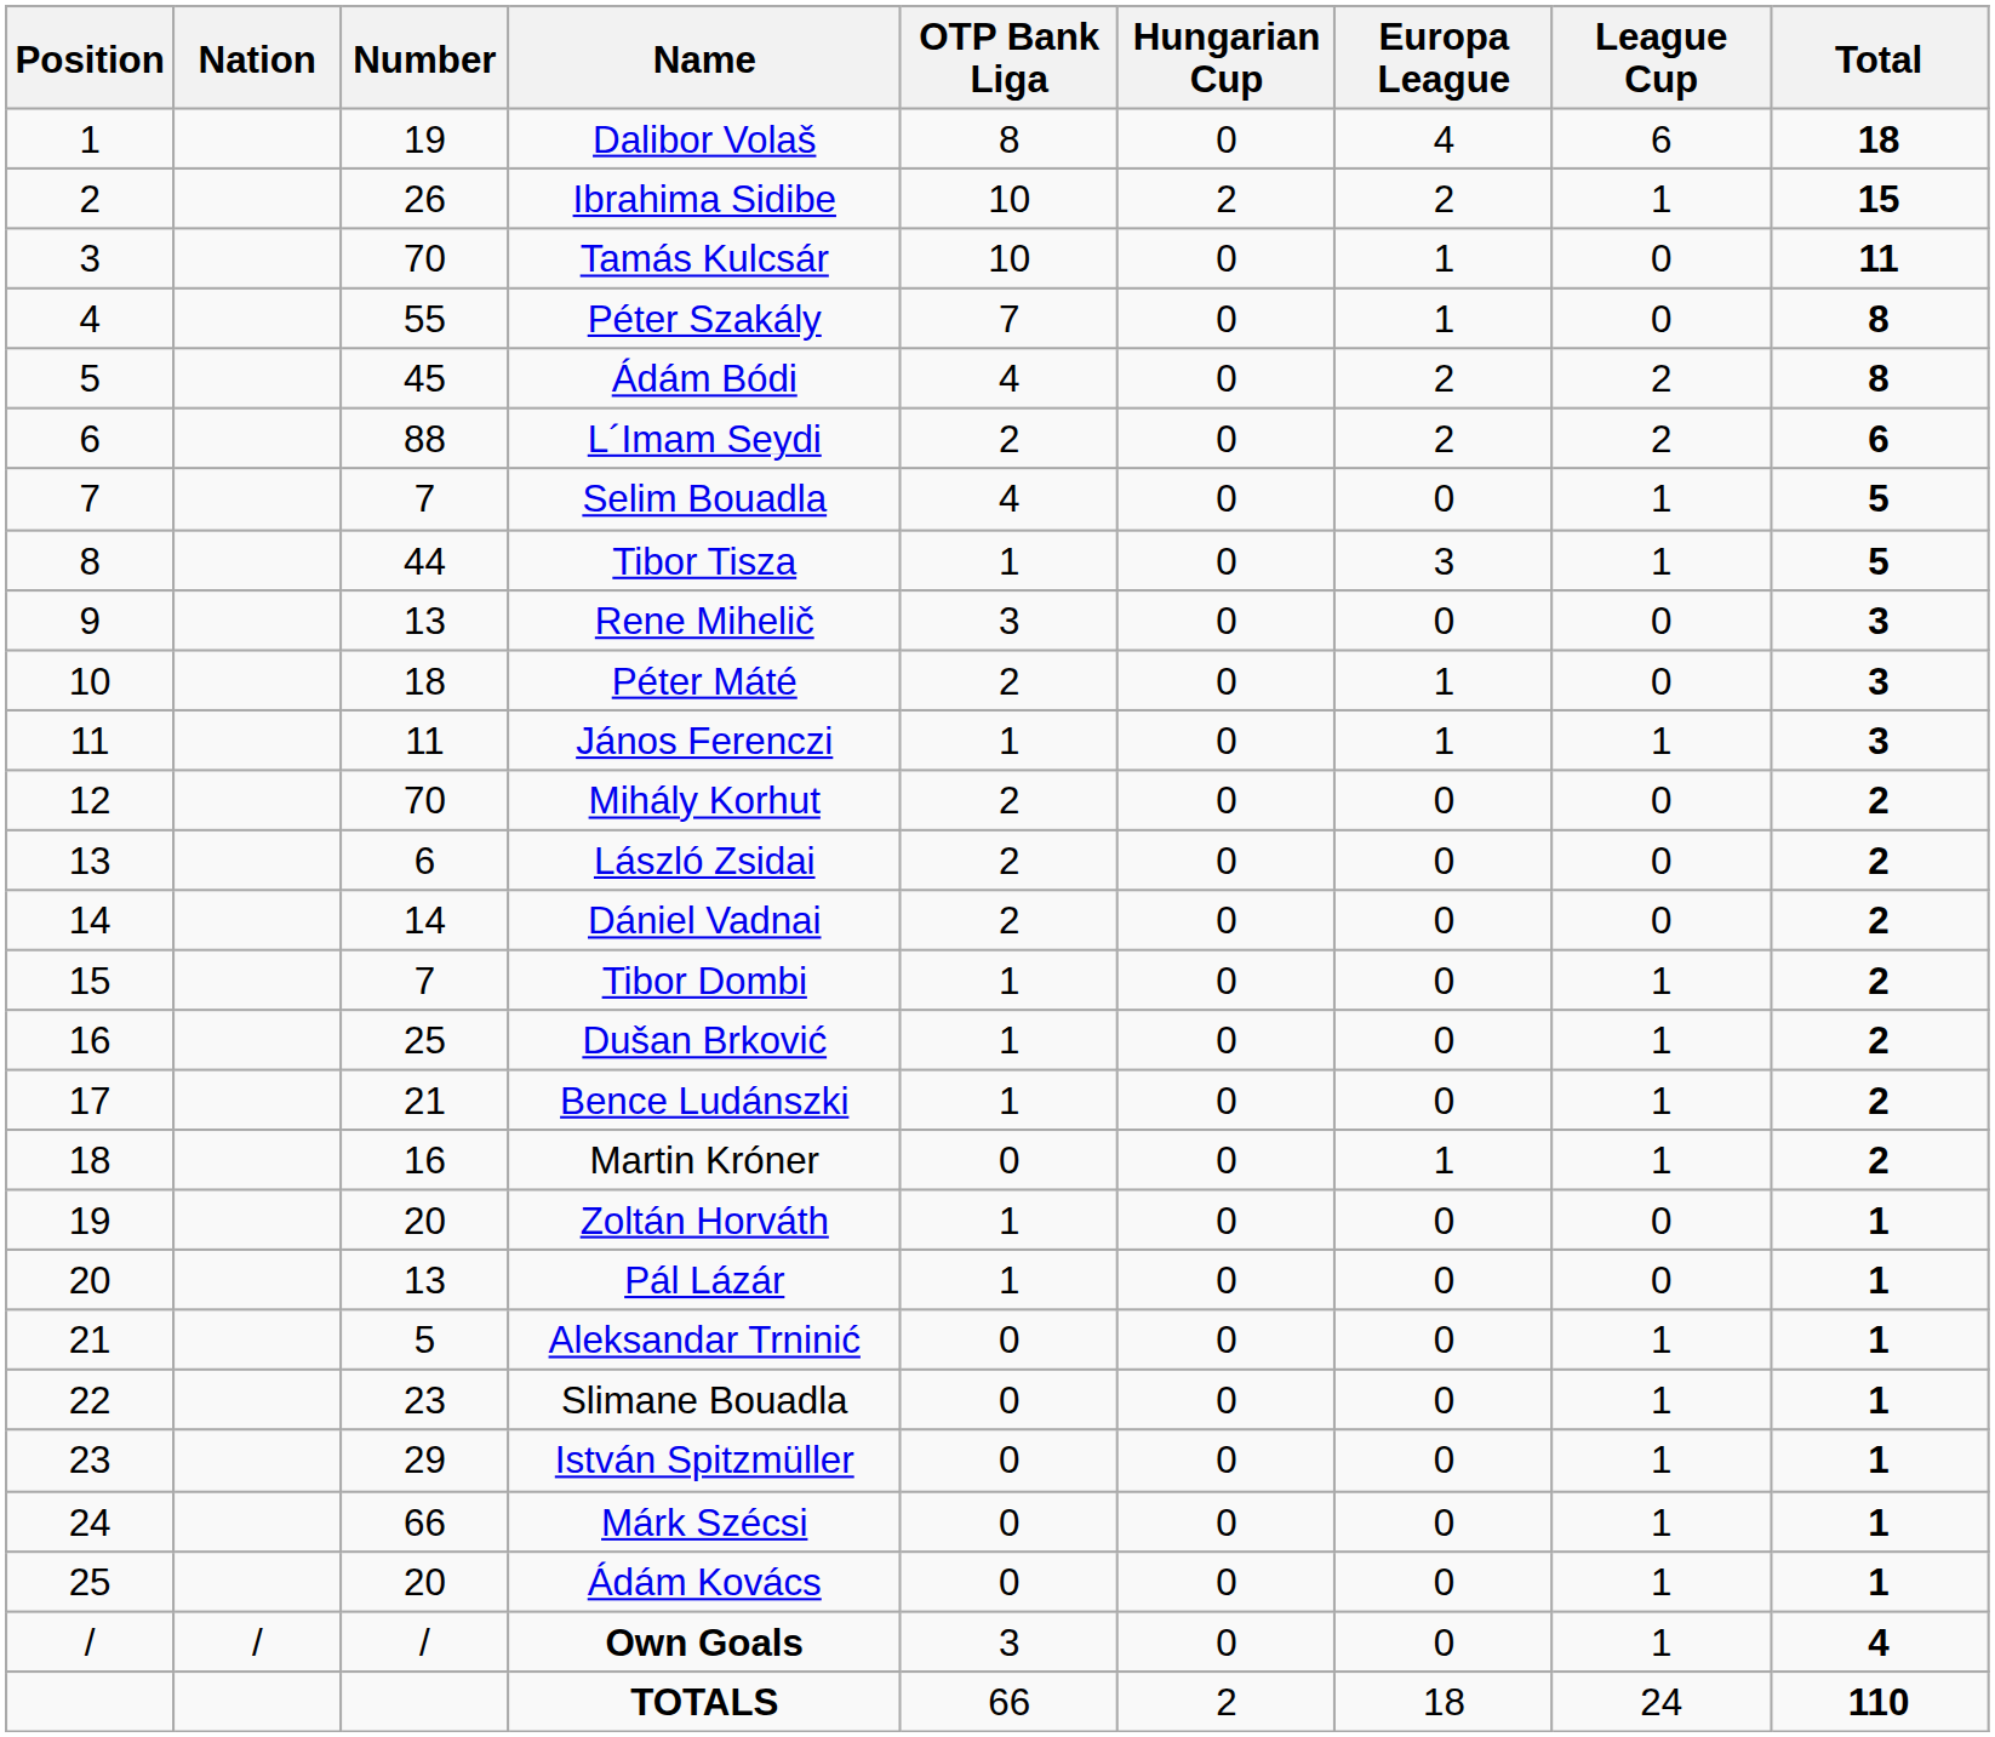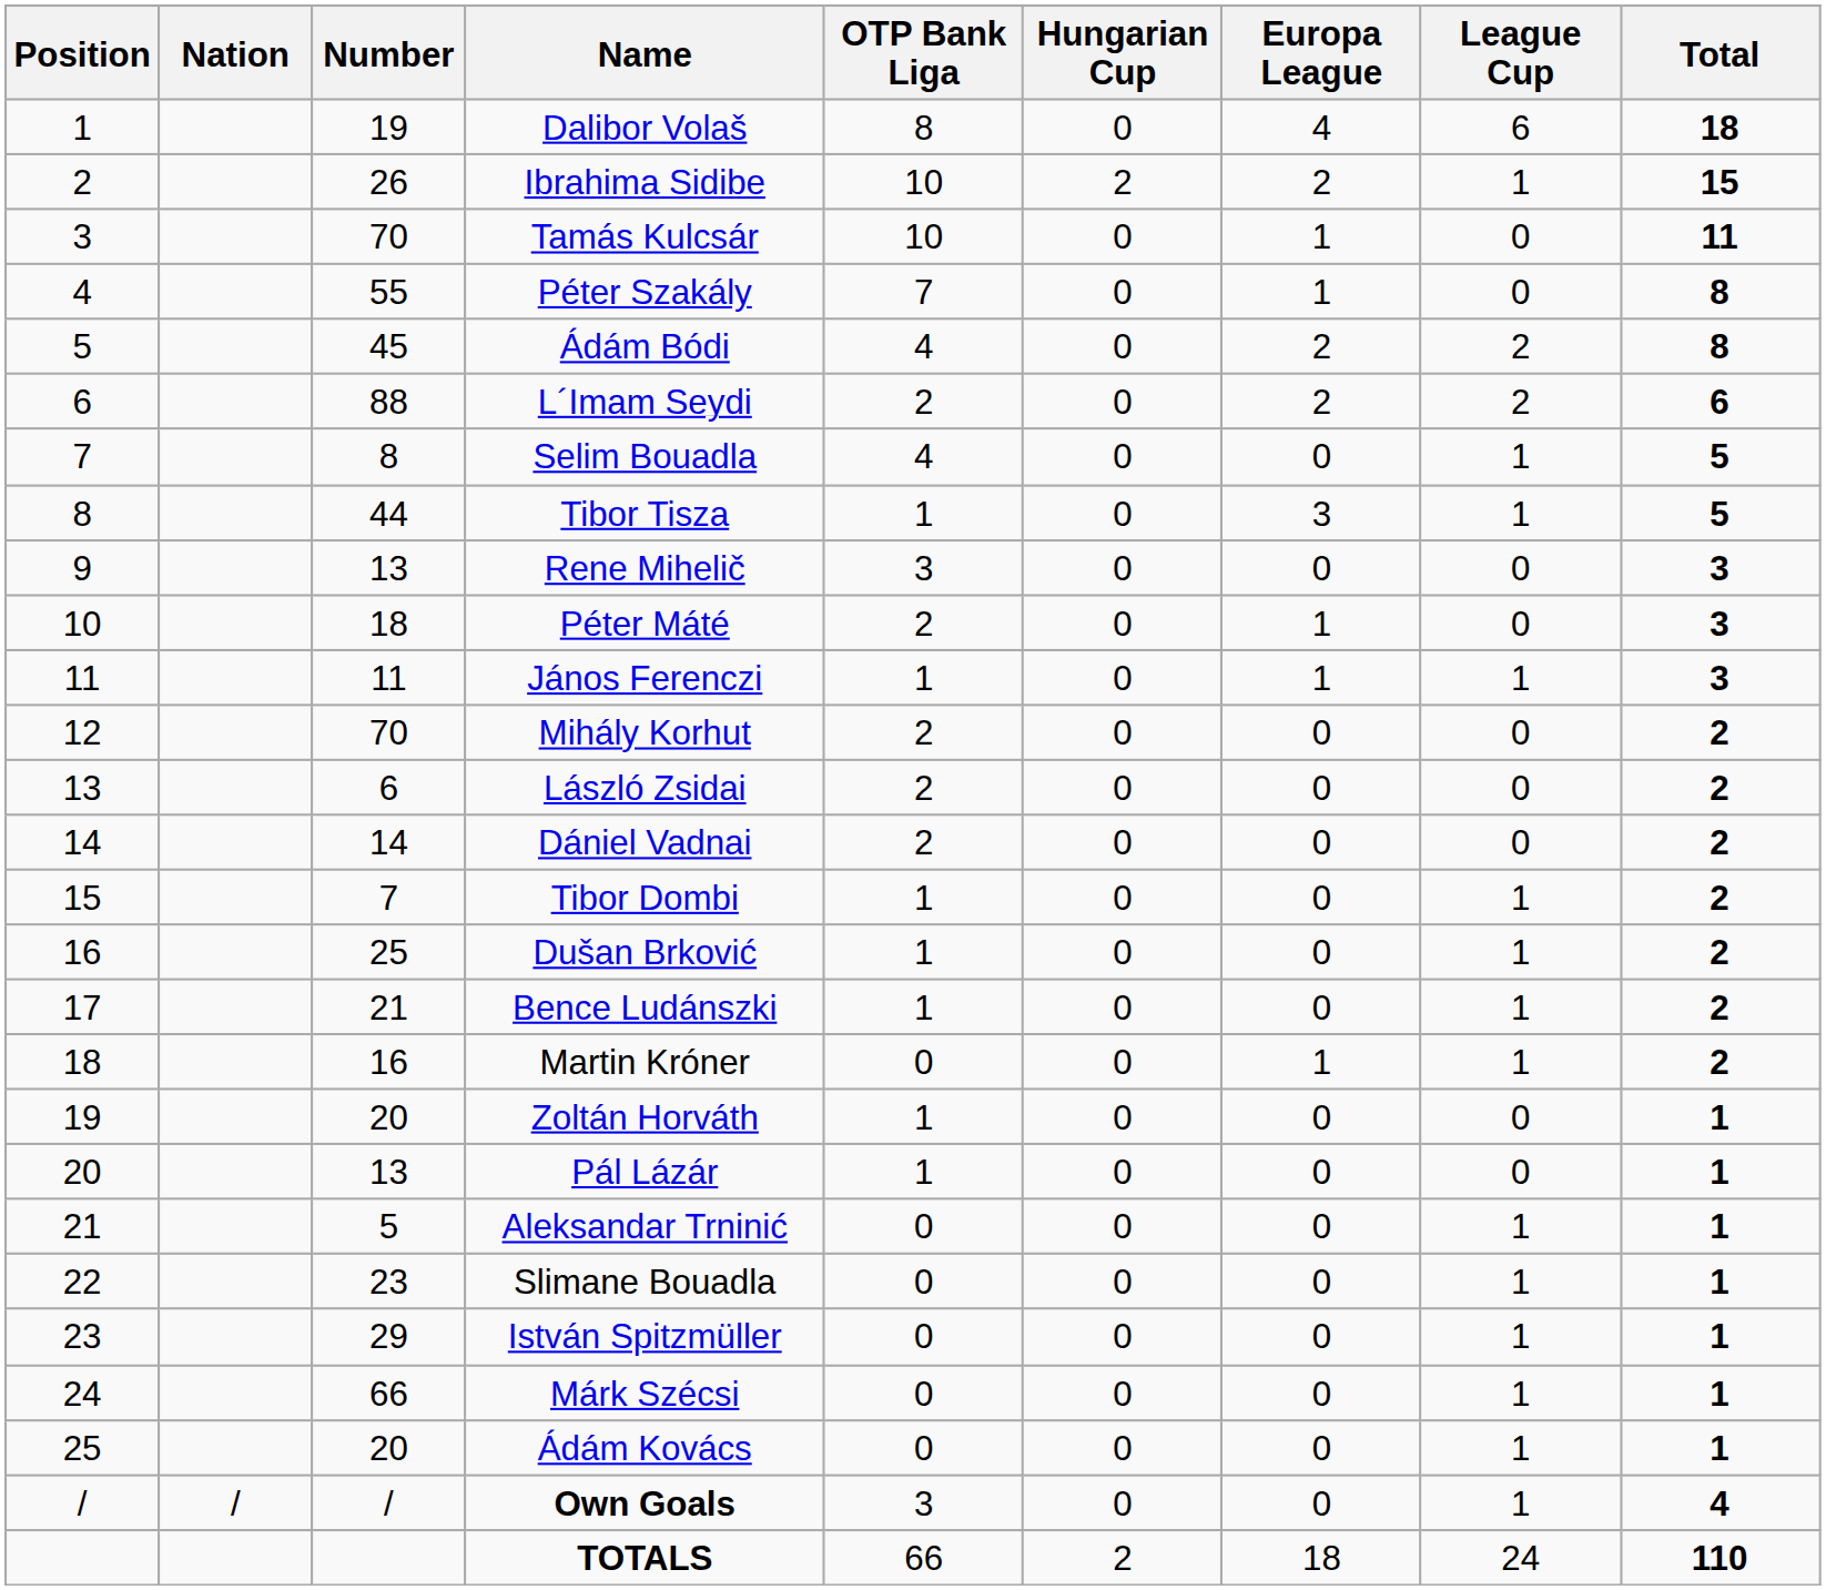Selim Bouadla | Number: 7 -> 8
